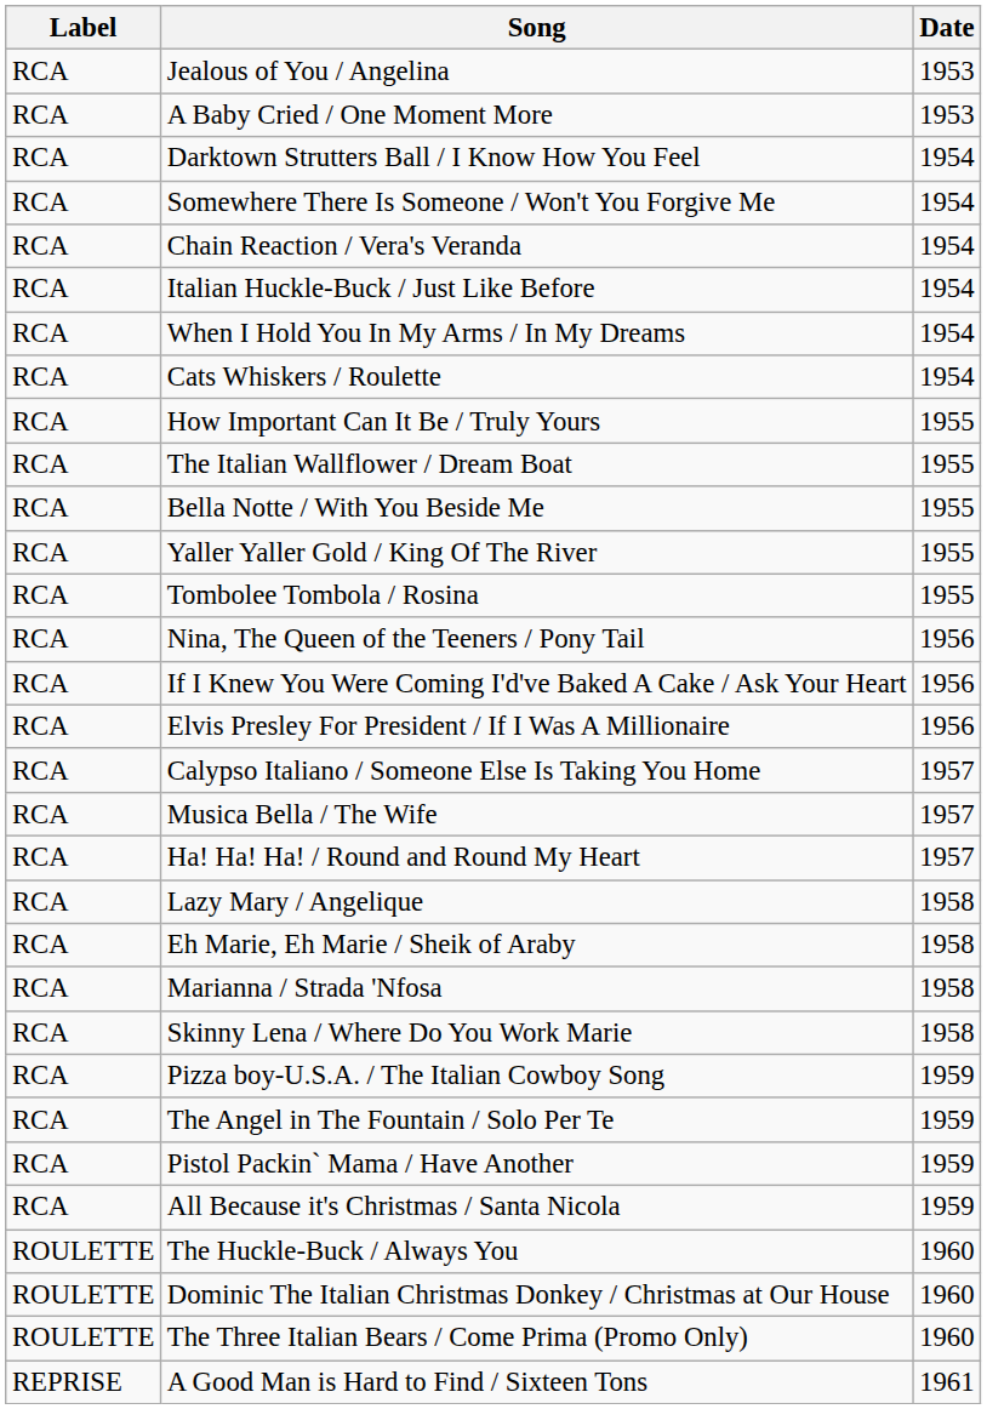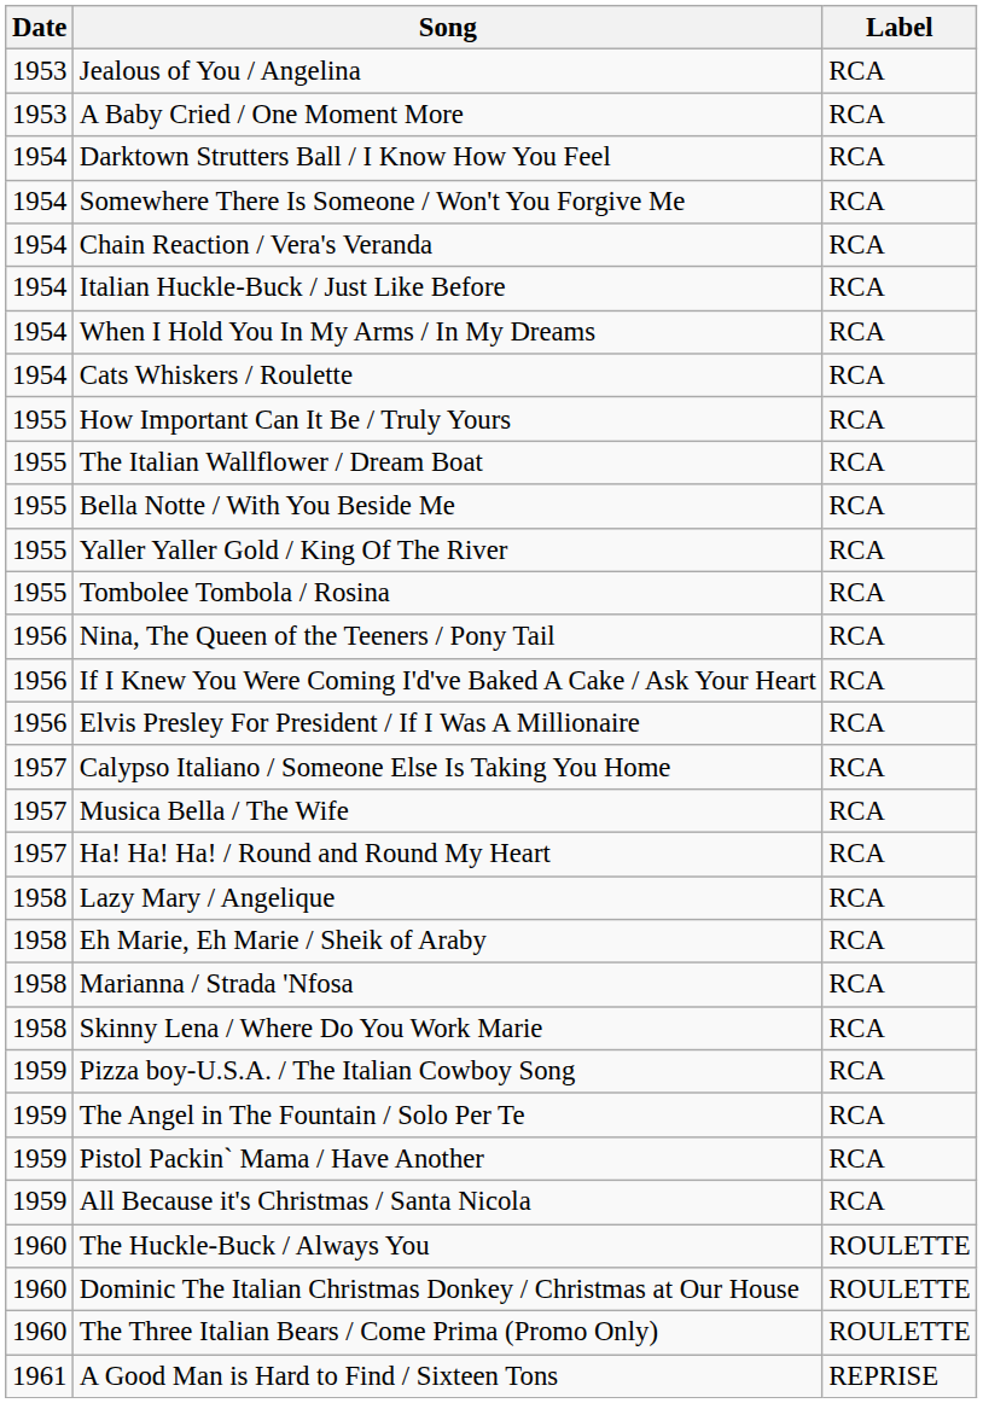columns swapped: Date <-> Label
